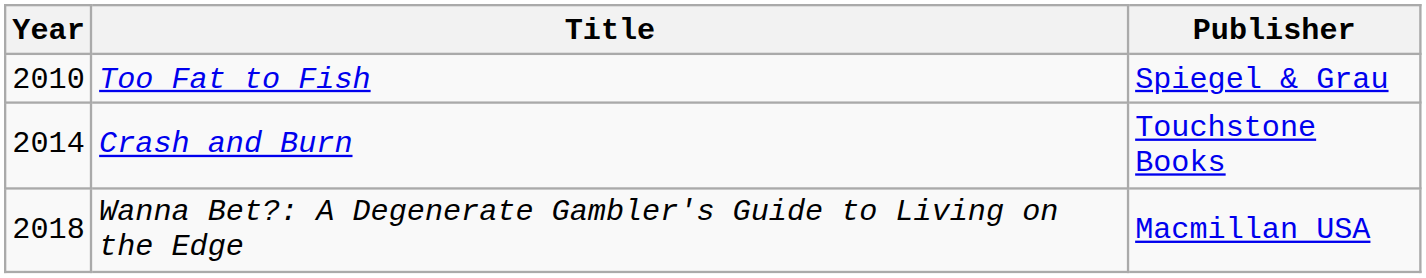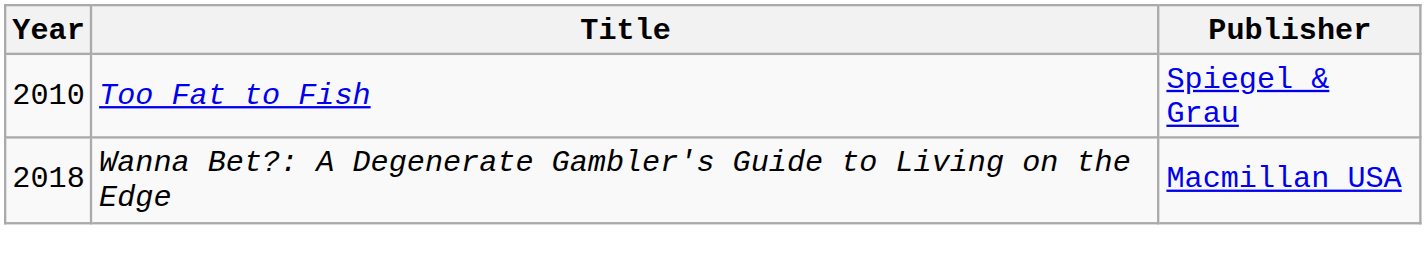- row: 2014 | Crash and Burn | Touchstone Books
